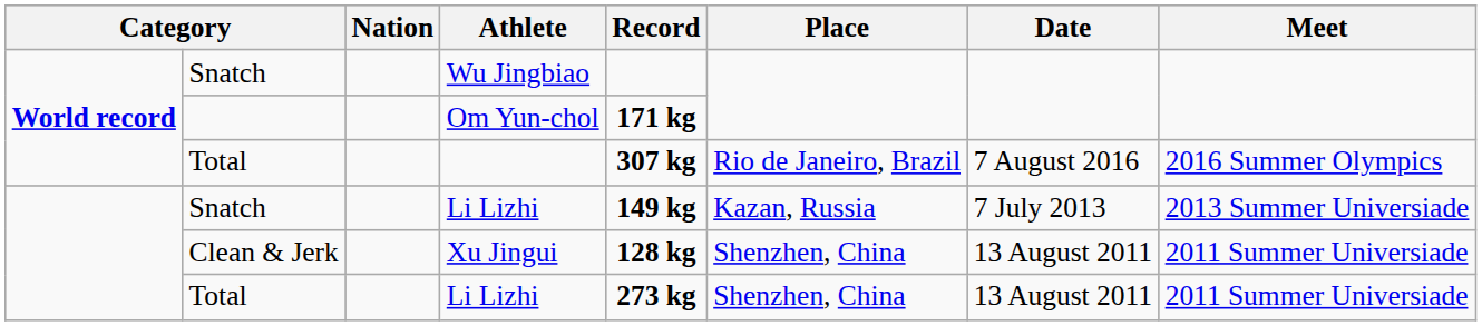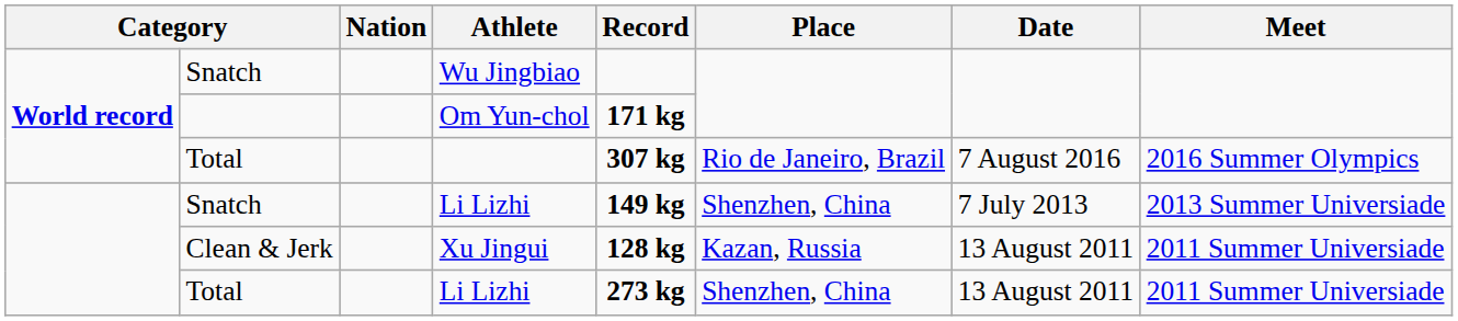Snatch / Li Lizhi | Place: Kazan, Russia -> Shenzhen, China
Xu Jingui | Place: Shenzhen, China -> Kazan, Russia
